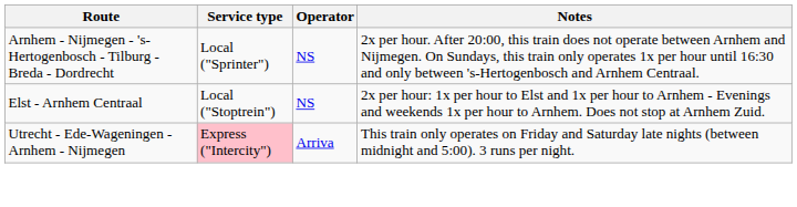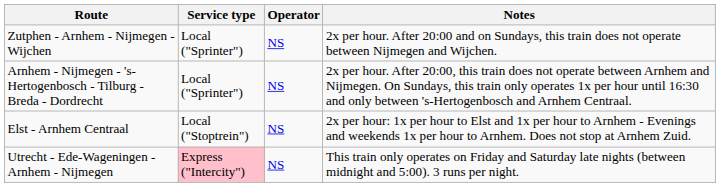+ row: Zutphen - Arnhem - Nijmegen - Wijchen | Local ("Sprinter") | NS | 2x per hour. After 20:00 and on Sundays, this train does not operate between Nijmegen and Wijchen.
Utrecht - Ede-Wageningen - Arnhem - Nijmegen | Operator: Arriva -> NS
